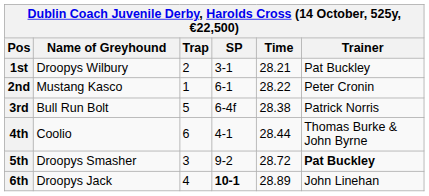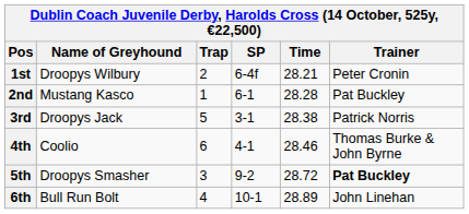1st | SP: 3-1 -> 6-4f
1st | Trainer: Pat Buckley -> Peter Cronin
2nd | Time: 28.22 -> 28.28
2nd | Trainer: Peter Cronin -> Pat Buckley
3rd | Name of Greyhound: Bull Run Bolt -> Droopys Jack
3rd | SP: 6-4f -> 3-1
4th | Time: 28.44 -> 28.46
6th | Name of Greyhound: Droopys Jack -> Bull Run Bolt
6th | SP: bold -> normal
